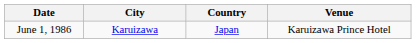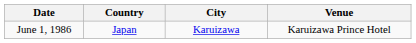columns swapped: City <-> Country
